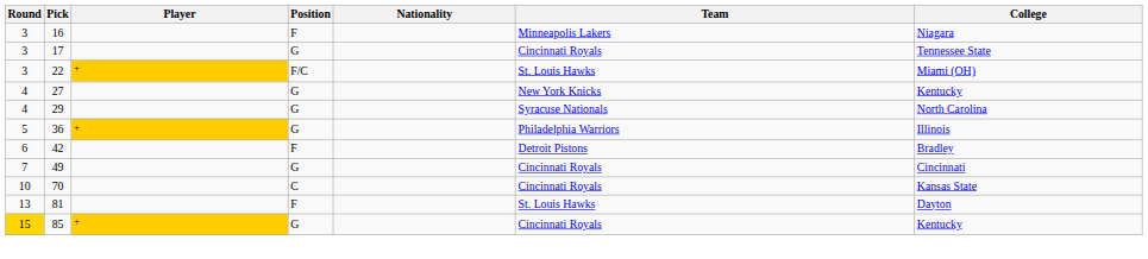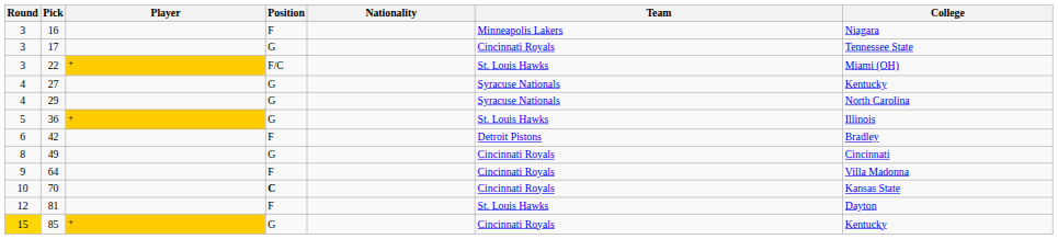27 | Team: New York Knicks -> Syracuse Nationals
36 | Team: Philadelphia Warriors -> St. Louis Hawks
49 | Round: 7 -> 8
+ row: 9 | 64 | F | Cincinnati Royals | Villa Madonna
70 | Position: normal -> bold
81 | Round: 13 -> 12
